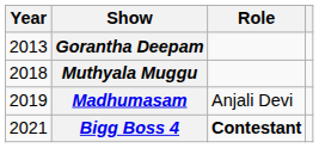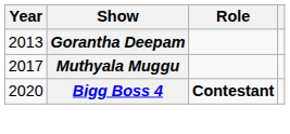Muthyala Muggu | Year: 2018 -> 2017
- row: 2019 | Madhumasam | Anjali Devi
Bigg Boss 4 | Year: 2021 -> 2020
